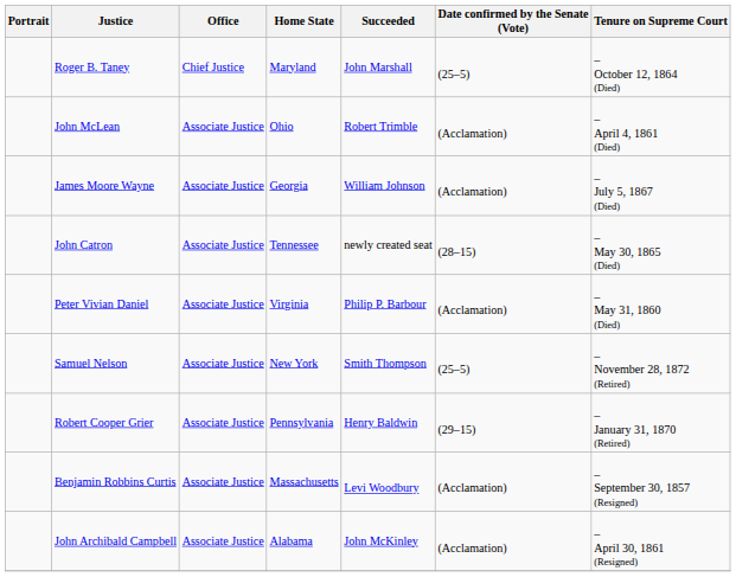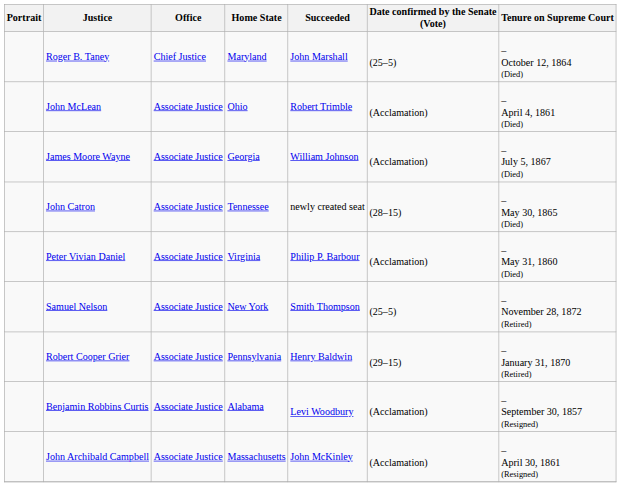Benjamin Robbins Curtis | Home State: Massachusetts -> Alabama
John Archibald Campbell | Home State: Alabama -> Massachusetts
